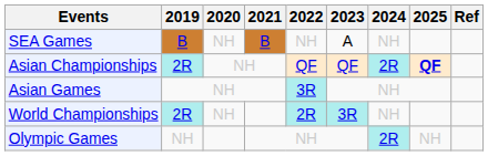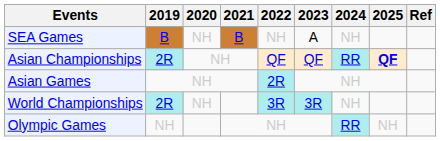Asian Championships | 2024: 2R -> RR
Asian Games | 2022: 3R -> 2R
World Championships | 2022: 2R -> 3R
Olympic Games | 2024: 2R -> RR
